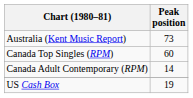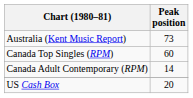US Cash Box | Peak position: 19 -> 20
